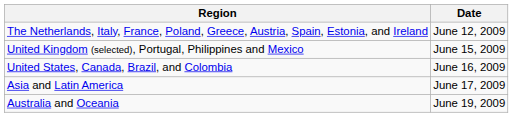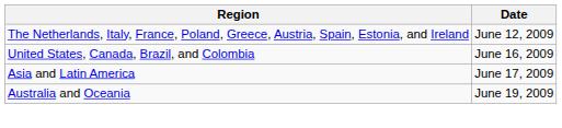- row: United Kingdom (selected), Portugal, Philippines and Mexico | June 15, 2009
